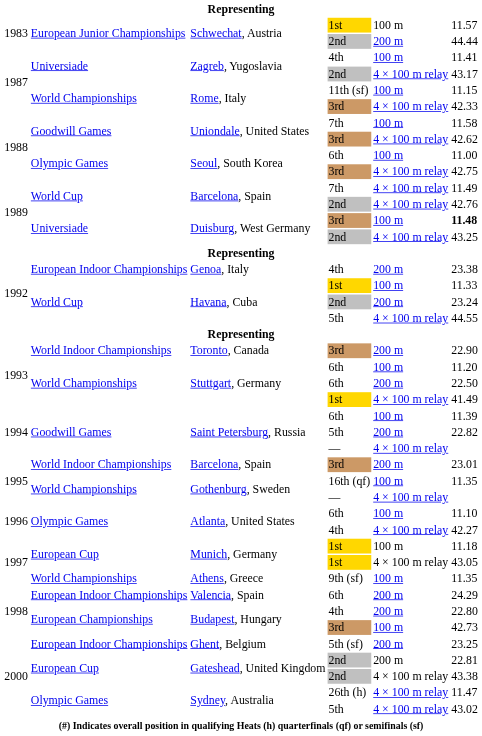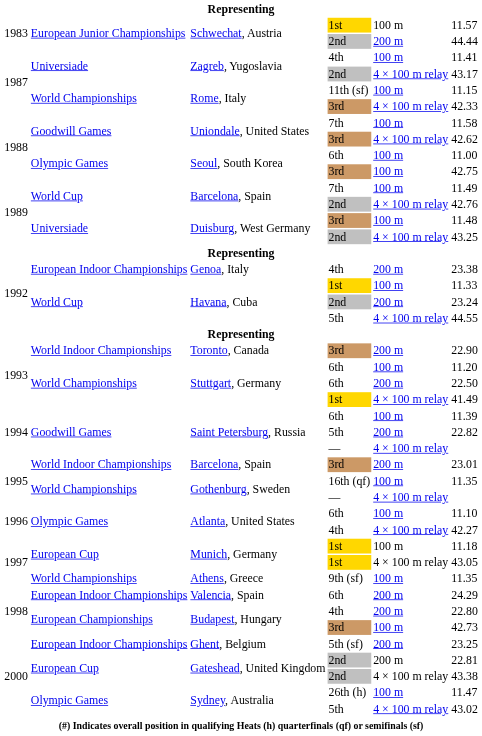Seoul, South Korea / 3rd | column 5: 4 × 100 m relay -> 100 m
Barcelona, Spain / 7th | column 5: 4 × 100 m relay -> 100 m
Duisburg, West Germany / 3rd | column 6: bold -> normal
Sydney, Australia / 26th (h) | column 5: 4 × 100 m relay -> 100 m
